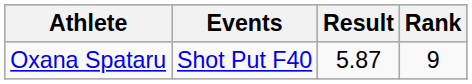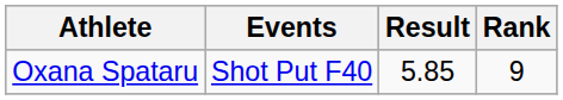Oxana Spataru | Result: 5.87 -> 5.85
